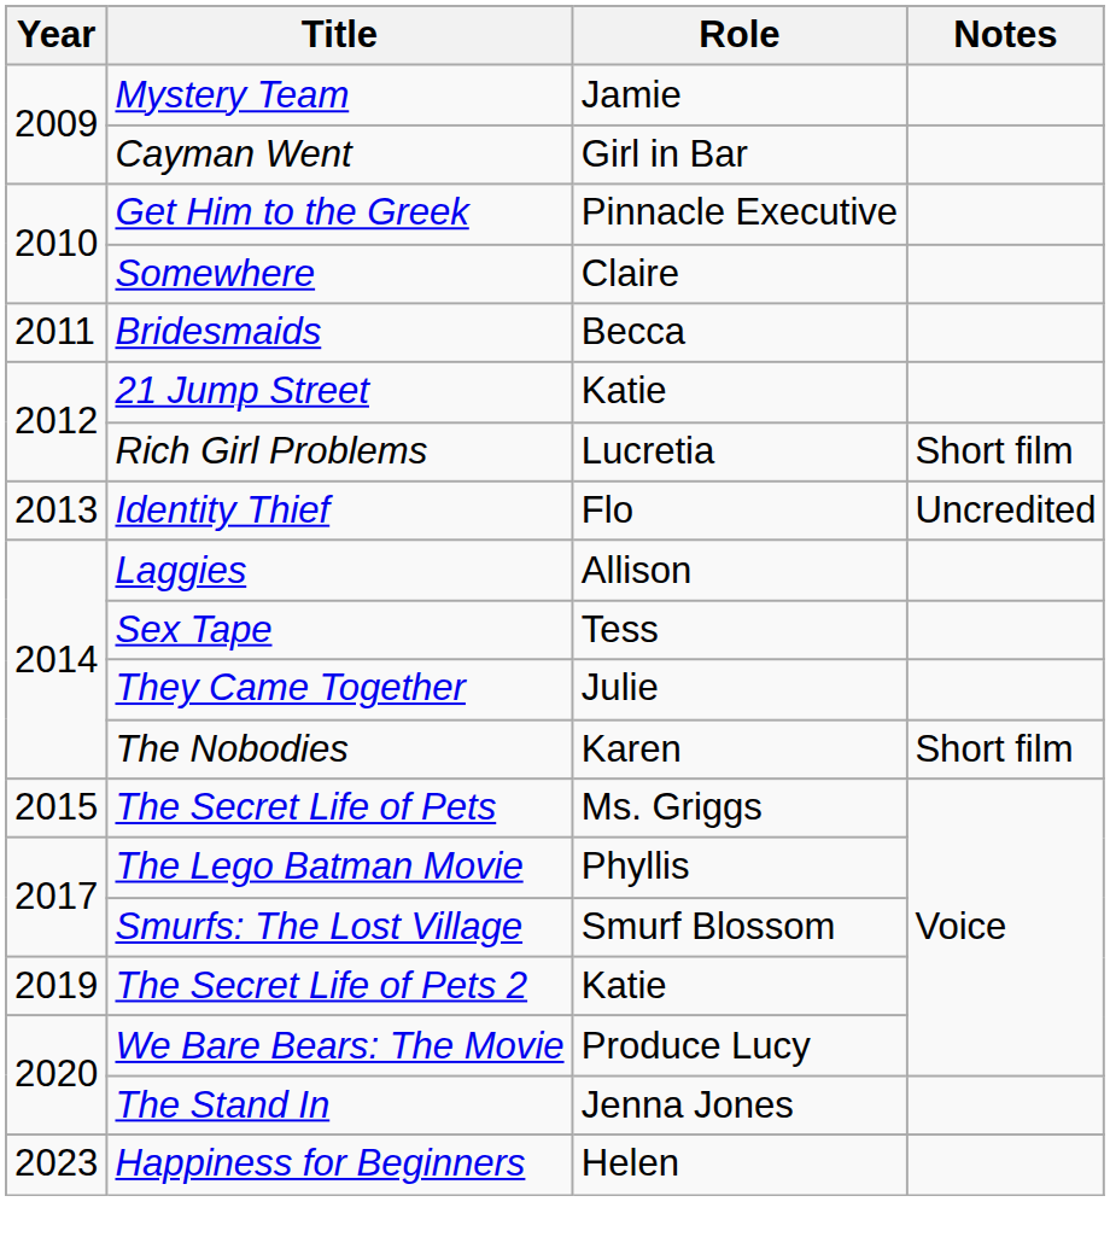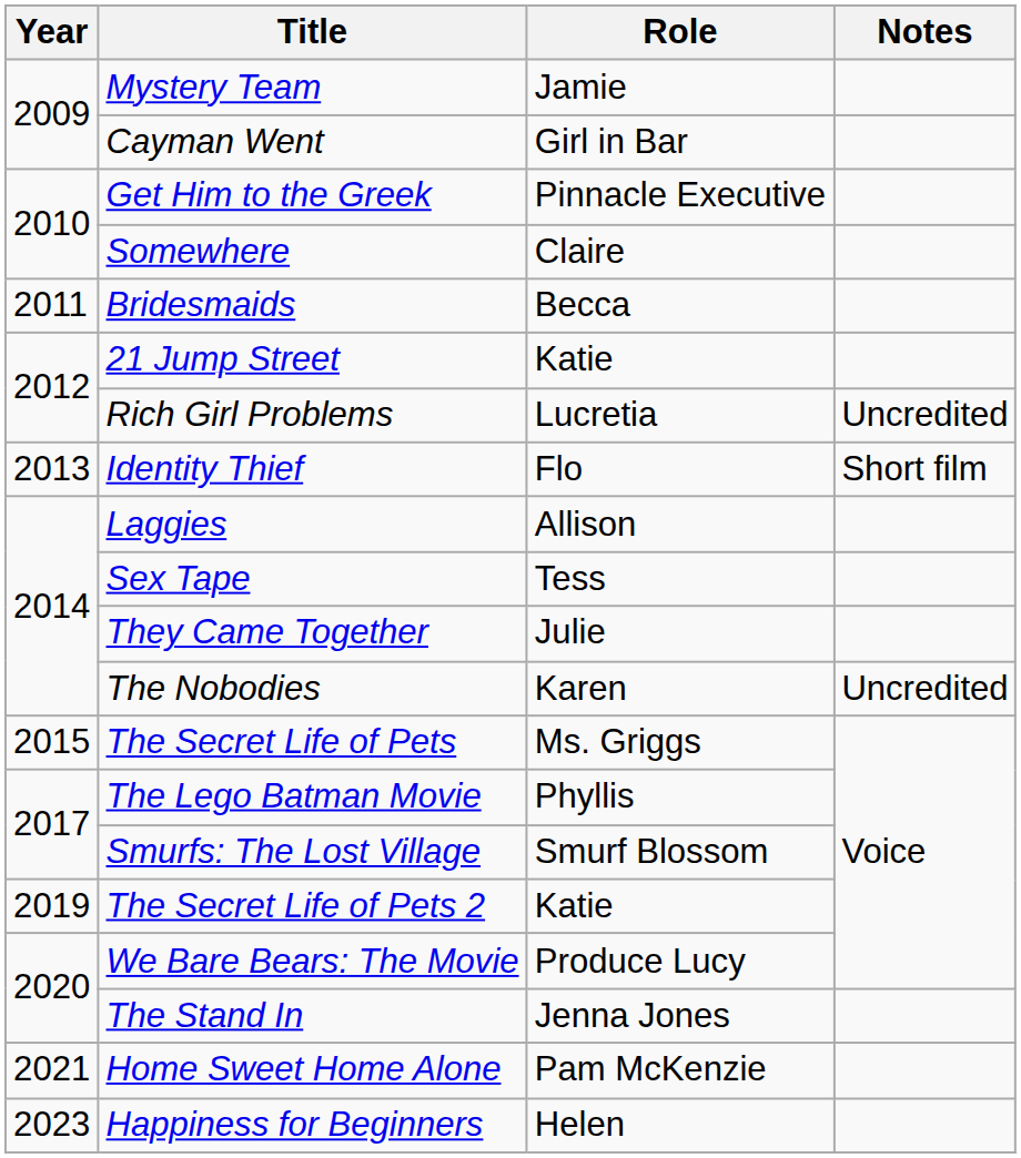Rich Girl Problems | Notes: Short film -> Uncredited
Identity Thief | Notes: Uncredited -> Short film
The Nobodies | Notes: Short film -> Uncredited
+ row: 2021 | Home Sweet Home Alone | Pam McKenzie
